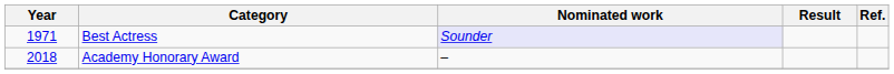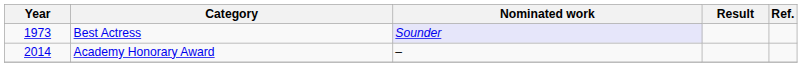Best Actress | Year: 1971 -> 1973
Academy Honorary Award | Year: 2018 -> 2014
